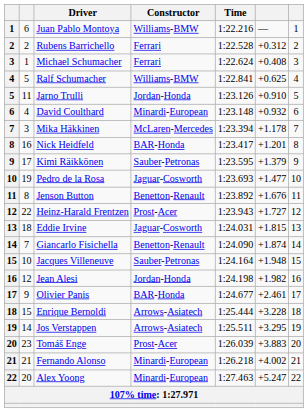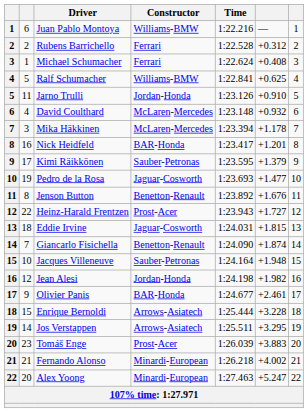David Coulthard | Constructor: Minardi-European -> McLaren-Mercedes
